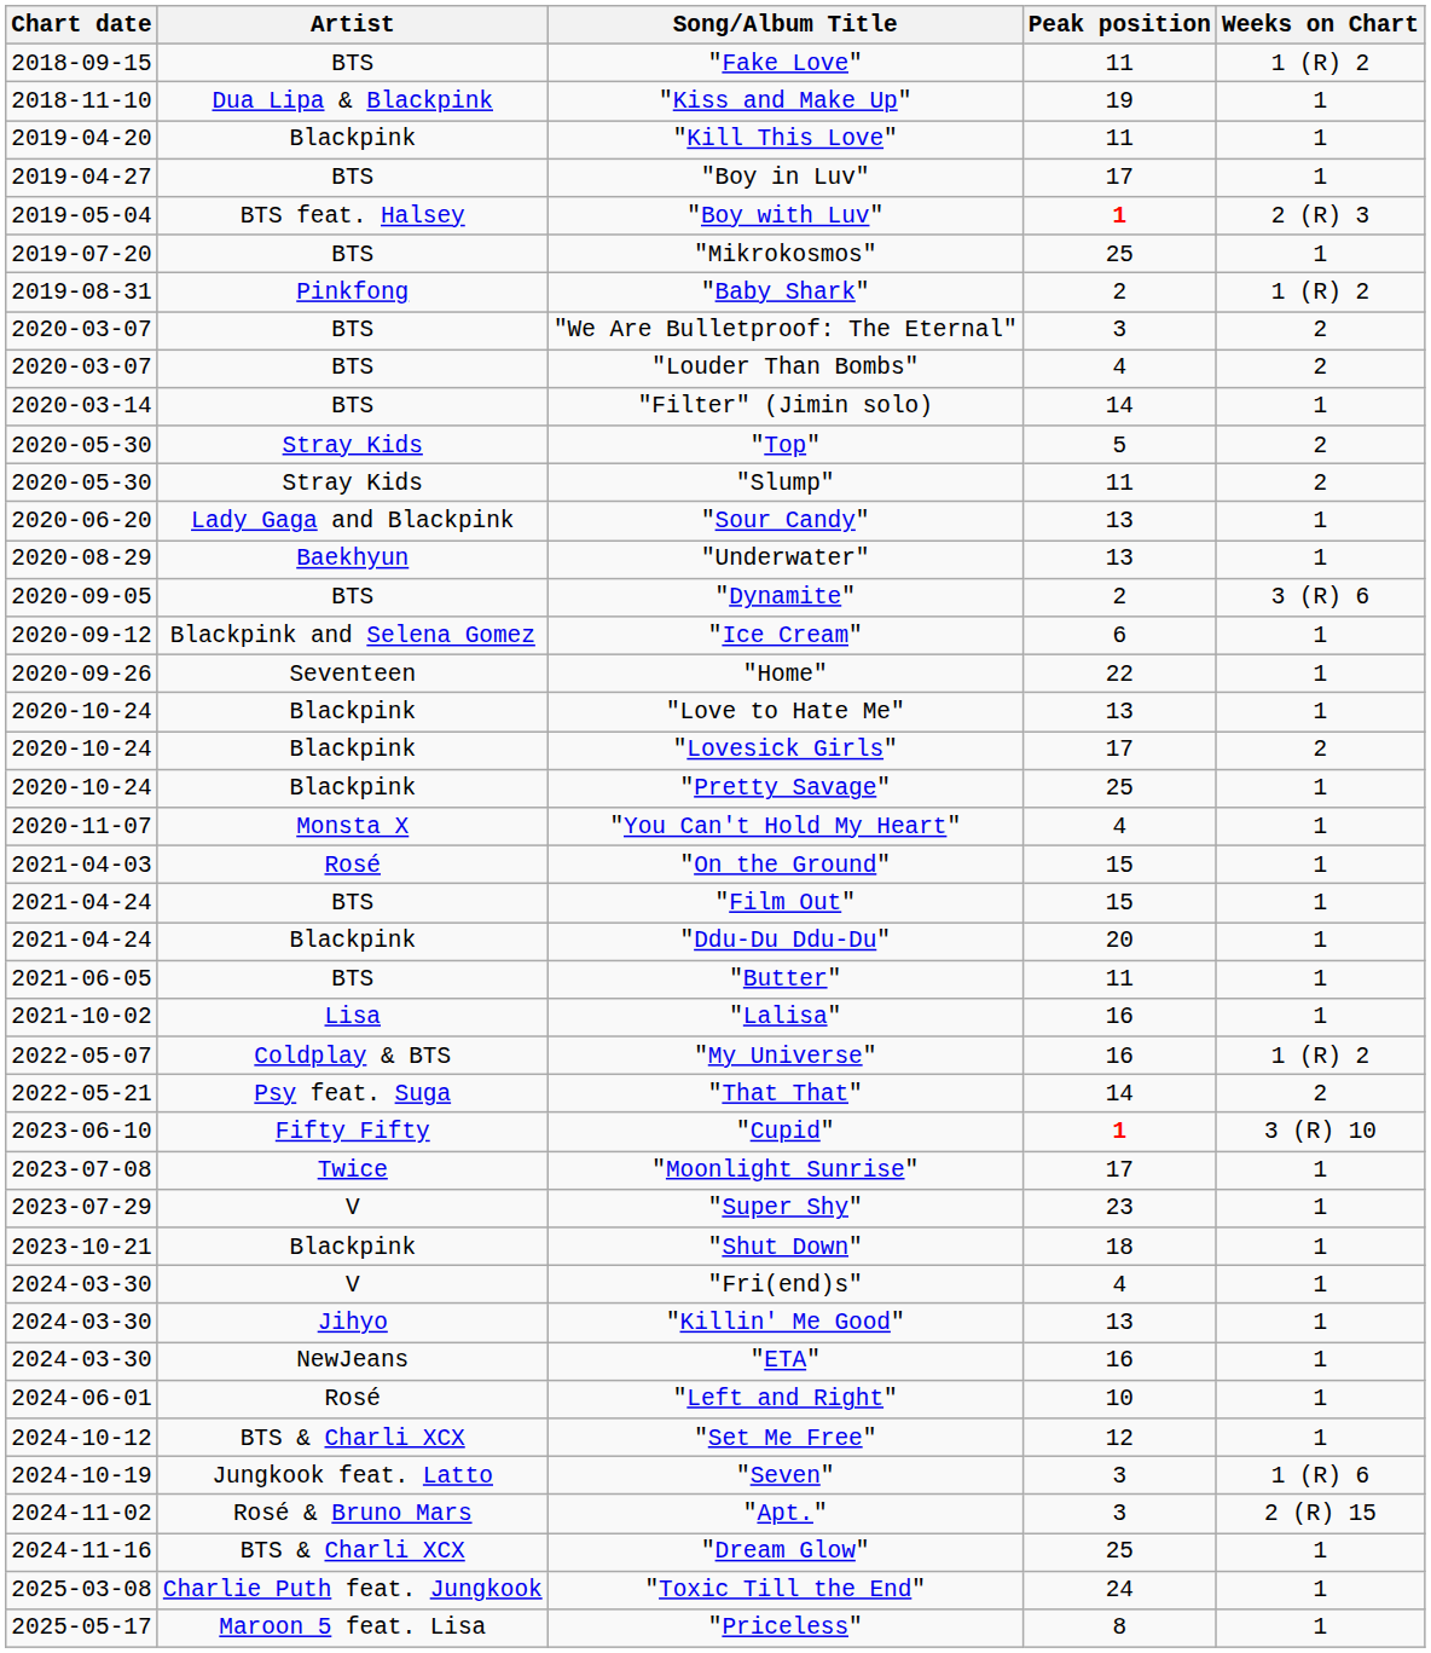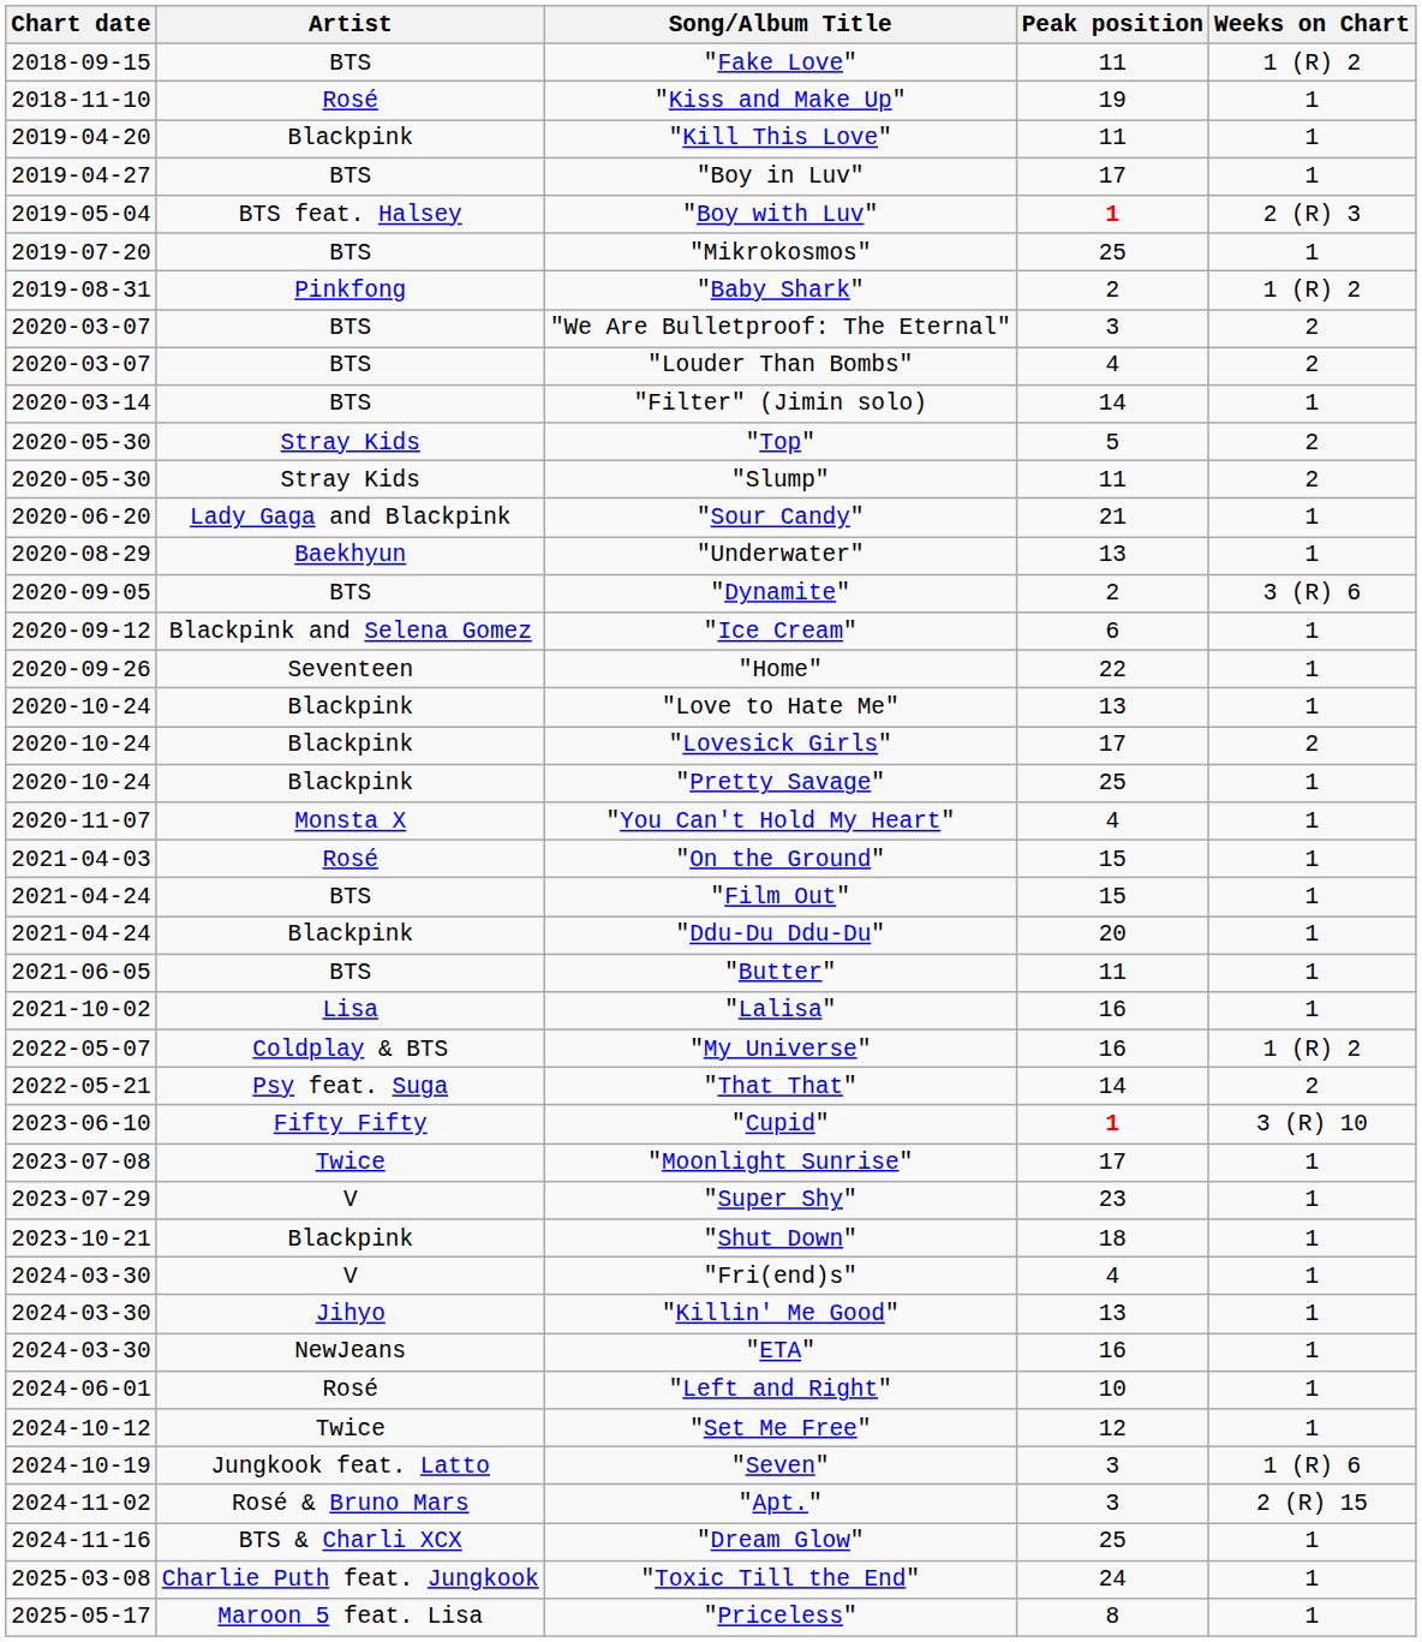"Kiss and Make Up" | Artist: Dua Lipa & Blackpink -> Rosé
"Sour Candy" | Peak position: 13 -> 21
"Set Me Free" | Artist: BTS & Charli XCX -> Twice
